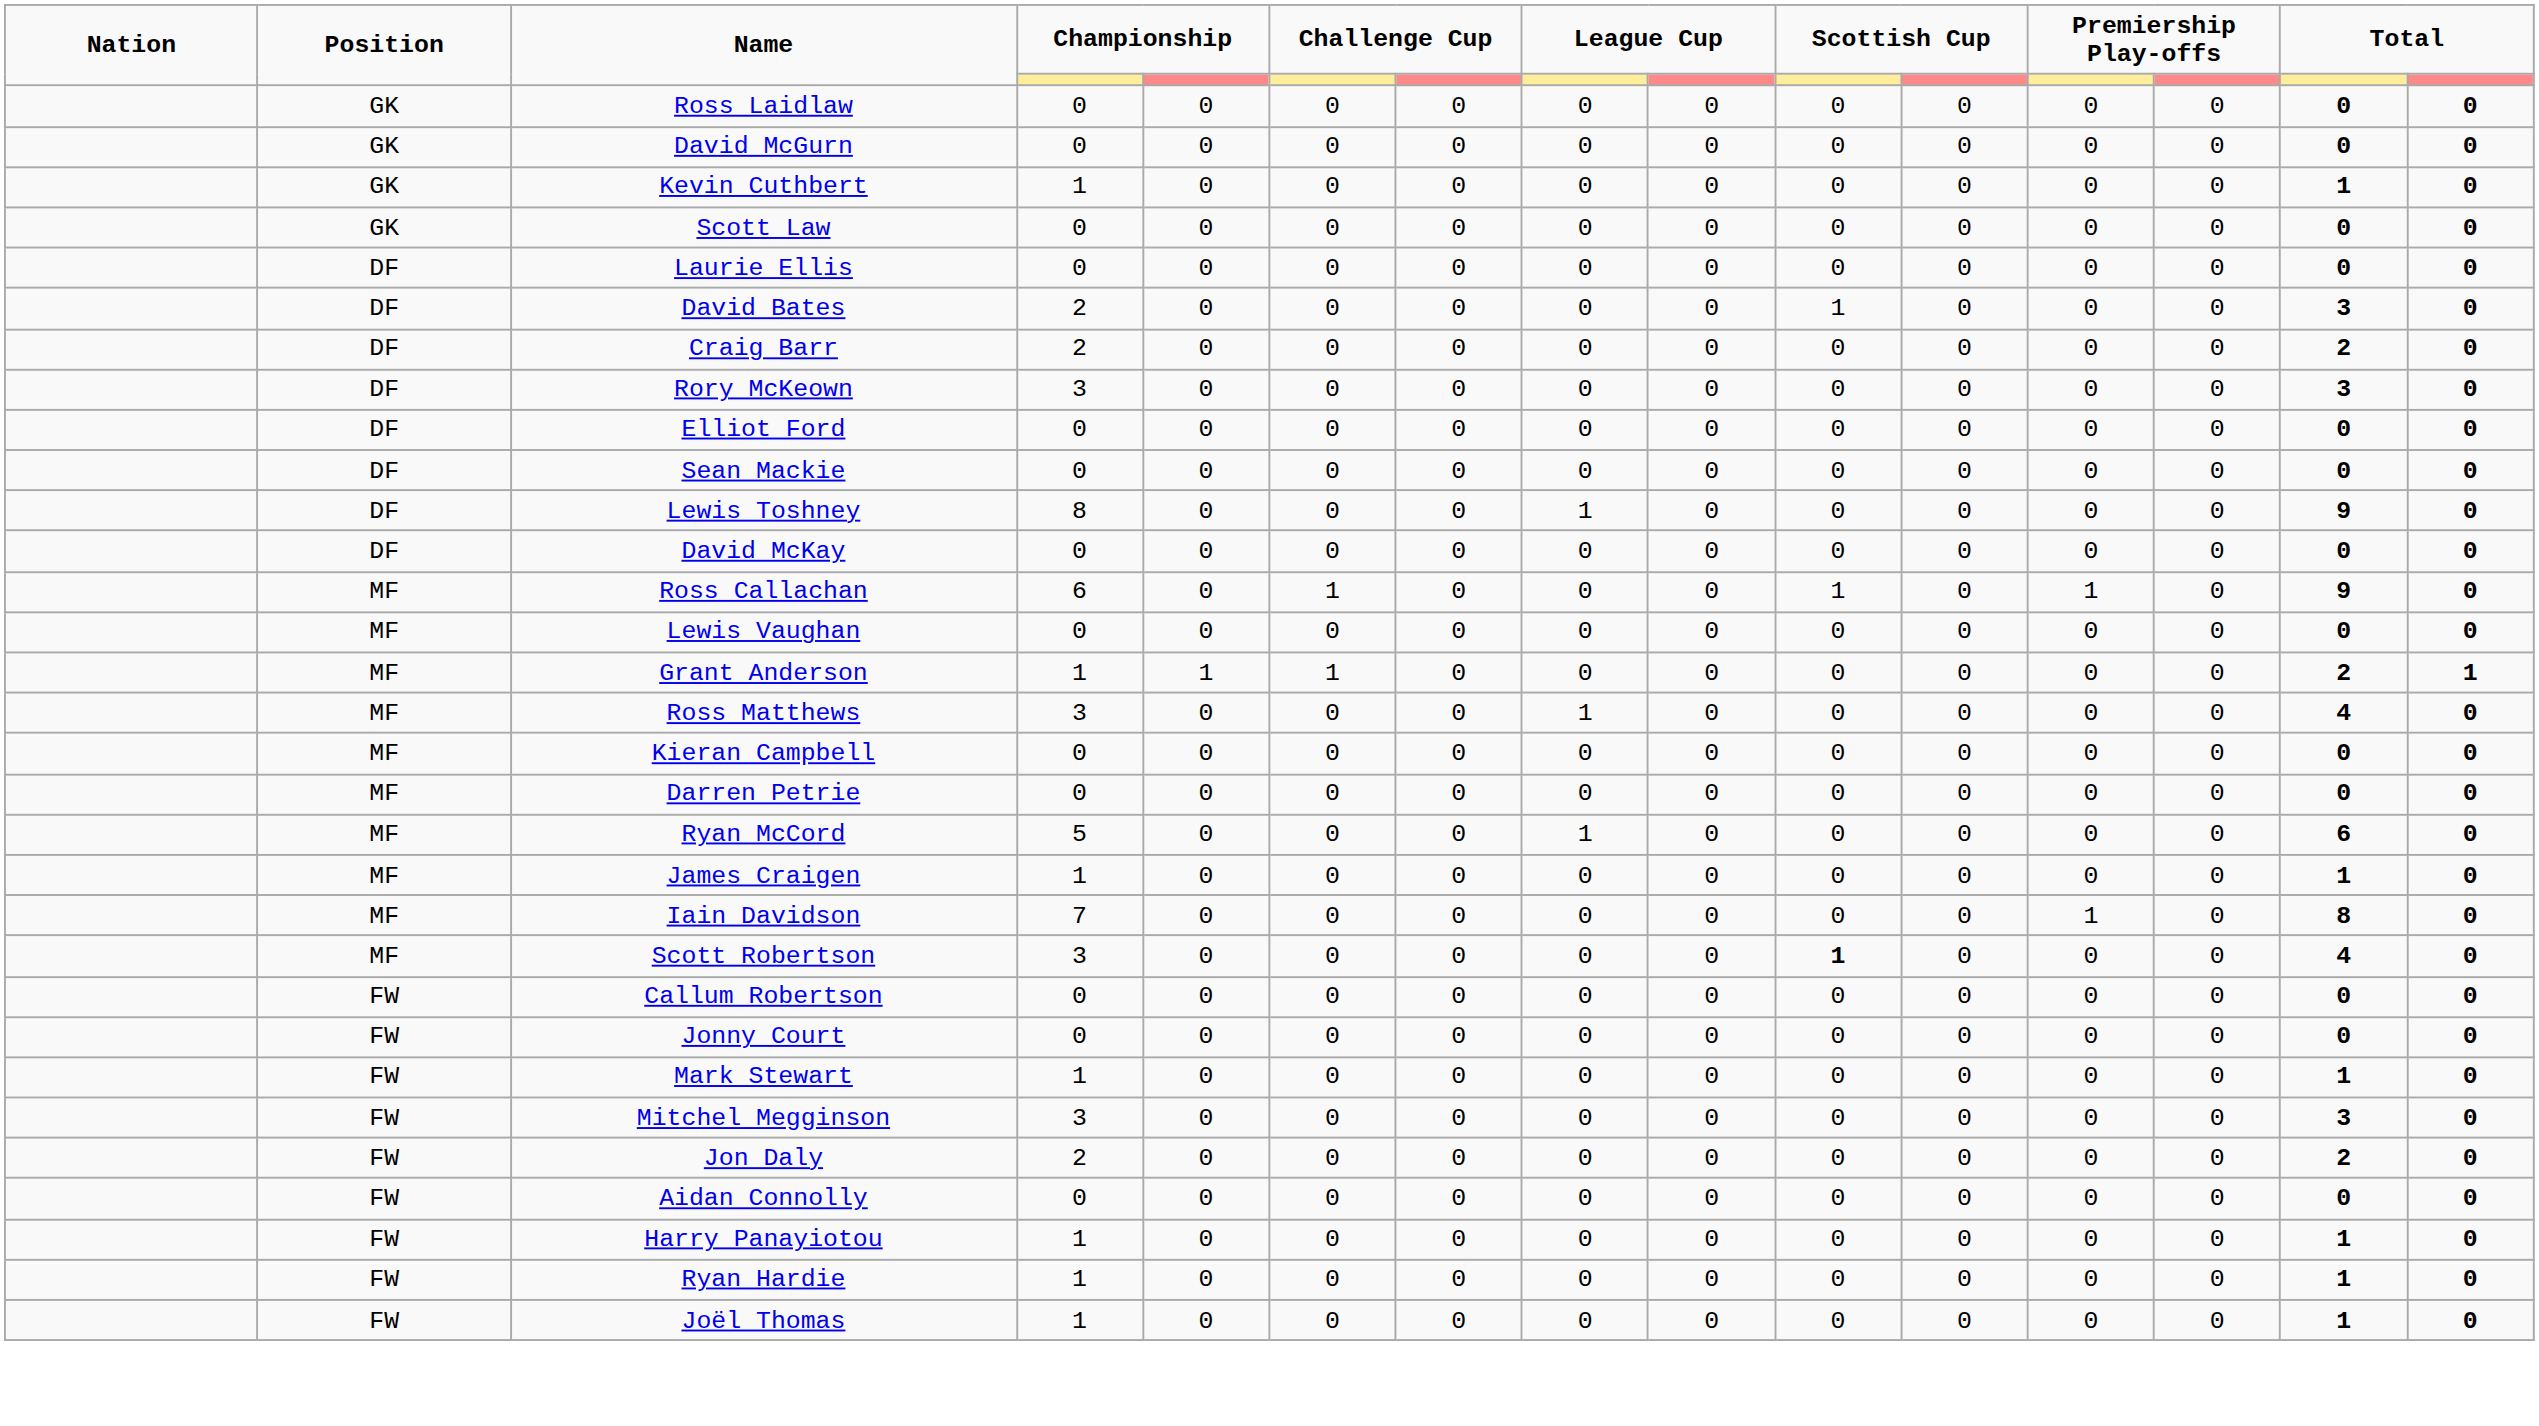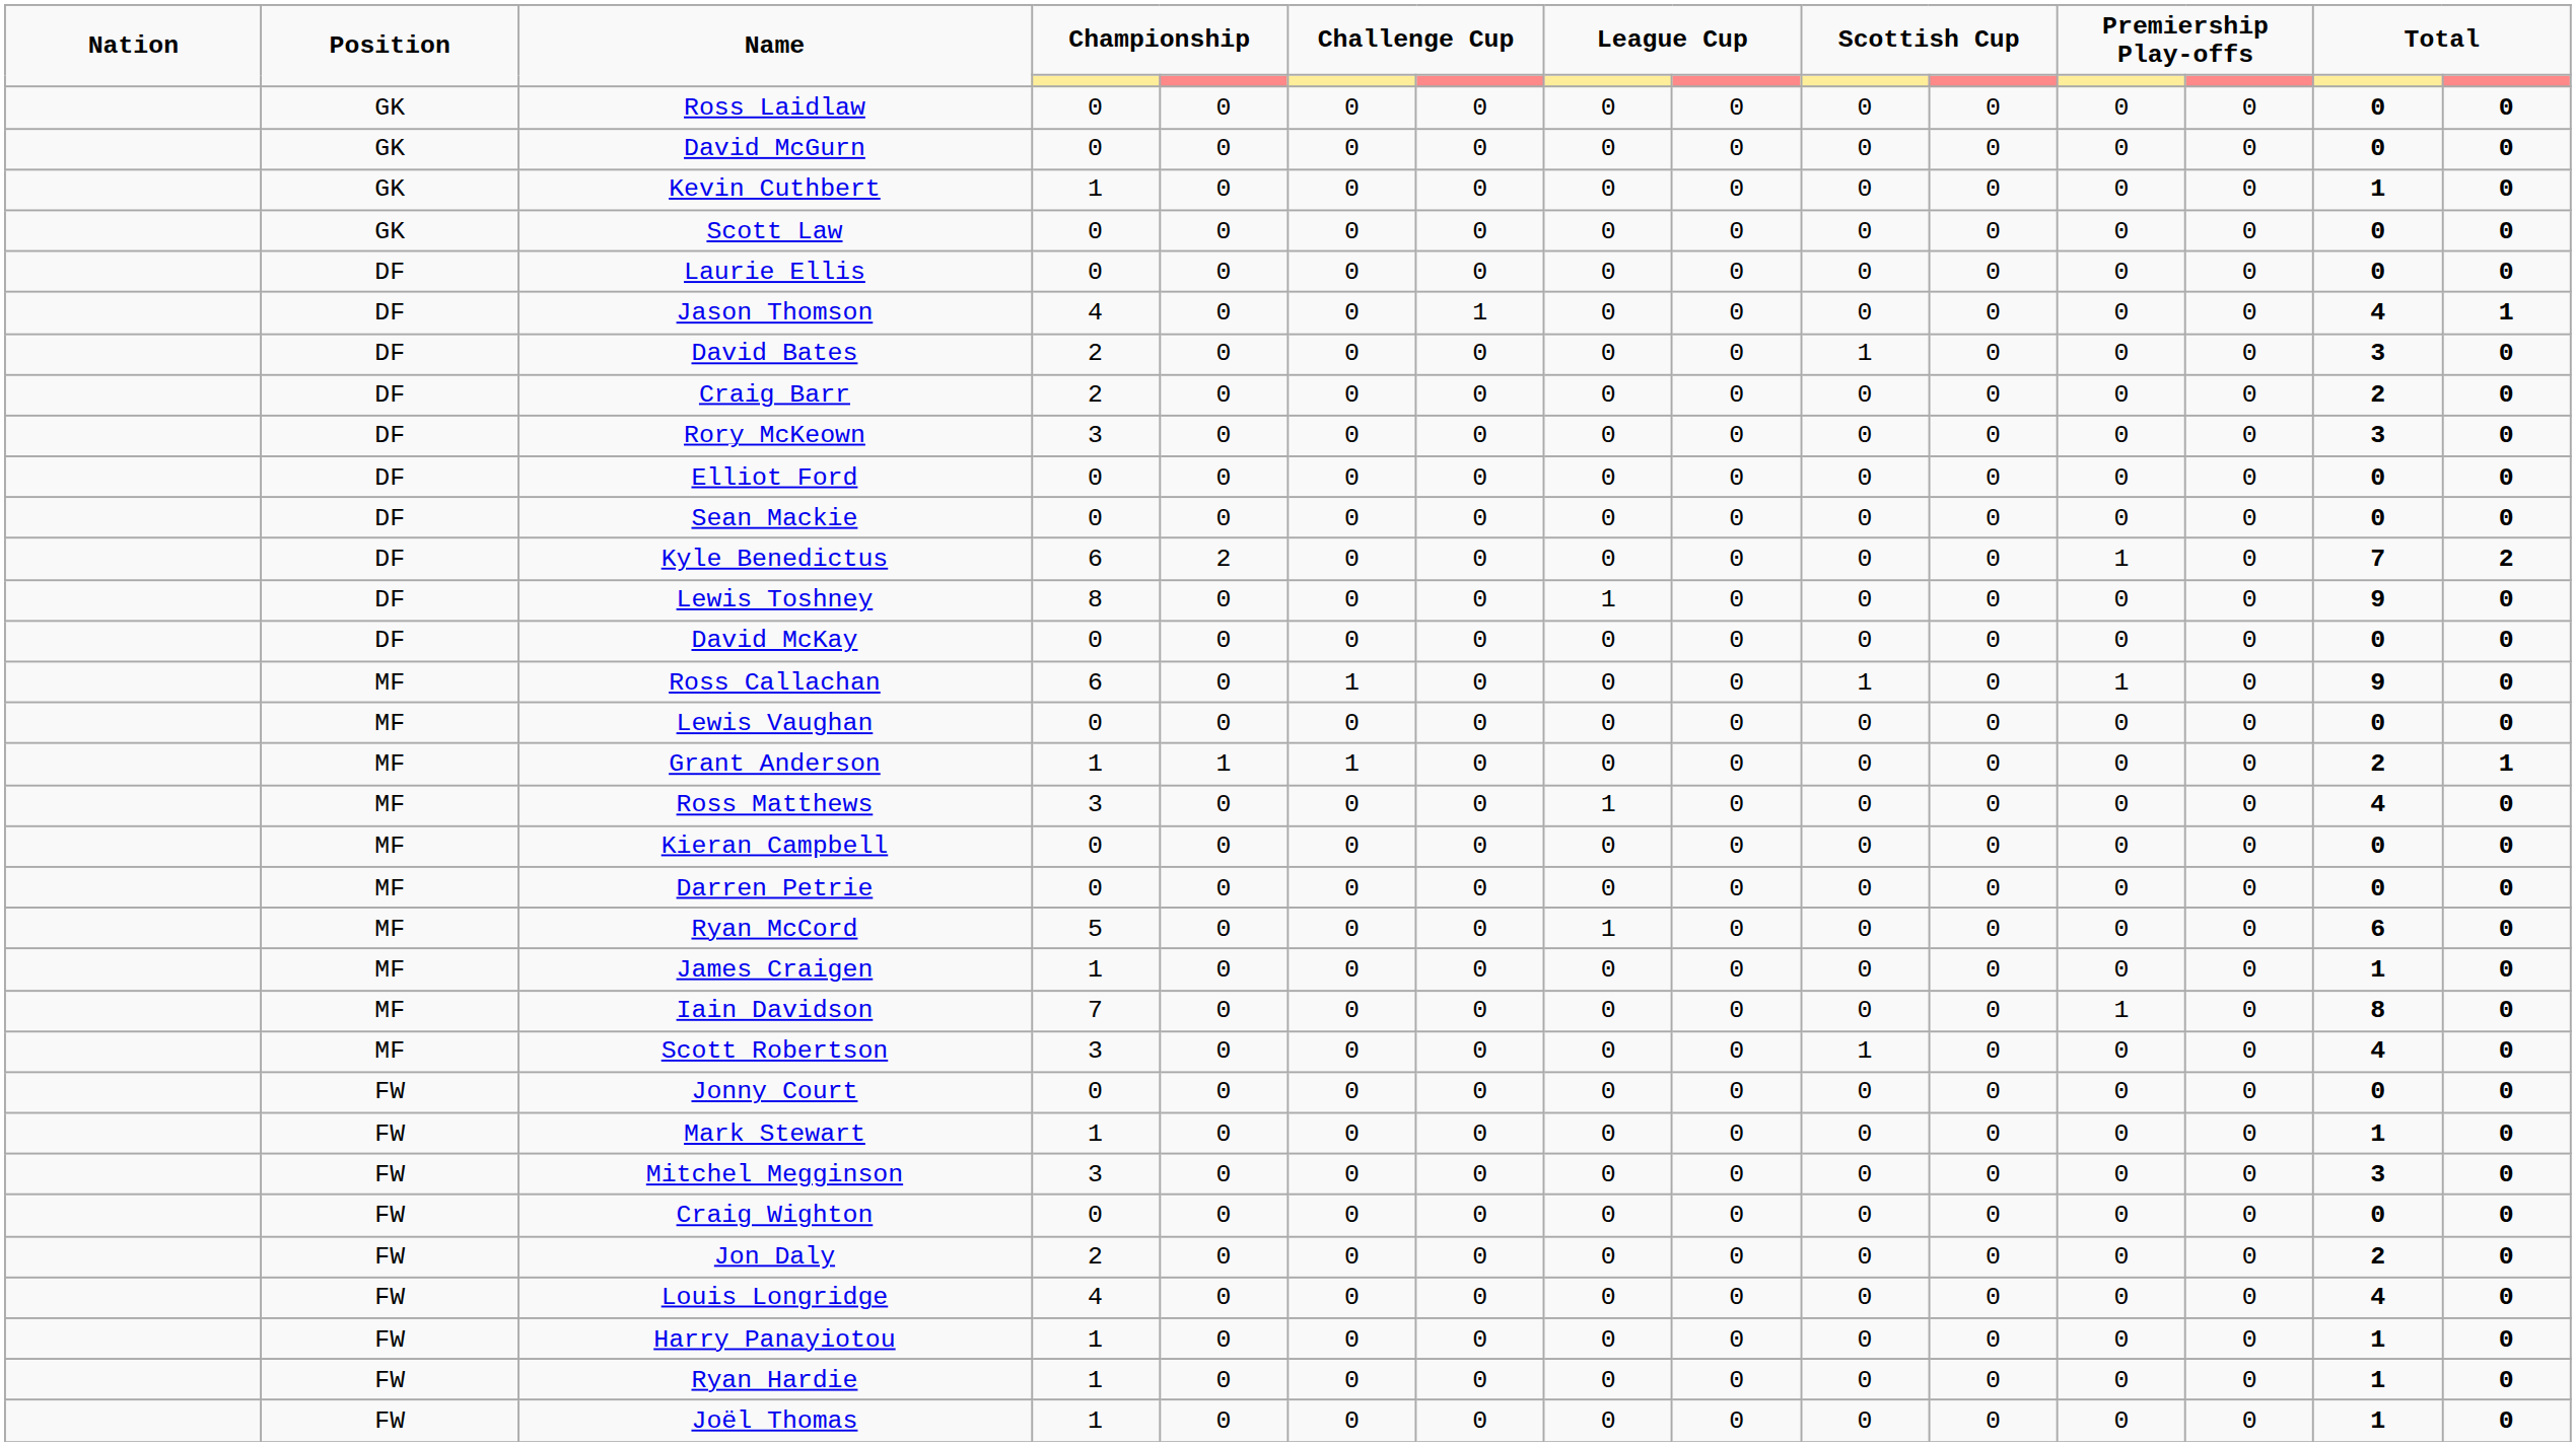+ row: DF | Jason Thomson | 4 | 0 | 0 | 1 | 0 | 0 | 0 | 0 | 0 | 0 | 4 | 1
+ row: DF | Kyle Benedictus | 6 | 2 | 0 | 0 | 0 | 0 | 0 | 0 | 1 | 0 | 7 | 2
Scott Robertson | column 10: bold -> normal
- row: FW | Callum Robertson | 0 | 0 | 0 | 0 | 0 | 0 | 0 | 0 | 0 | 0 | 0 | 0
+ row: FW | Craig Wighton | 0 | 0 | 0 | 0 | 0 | 0 | 0 | 0 | 0 | 0 | 0 | 0
+ row: FW | Louis Longridge | 4 | 0 | 0 | 0 | 0 | 0 | 0 | 0 | 0 | 0 | 4 | 0
- row: FW | Aidan Connolly | 0 | 0 | 0 | 0 | 0 | 0 | 0 | 0 | 0 | 0 | 0 | 0
